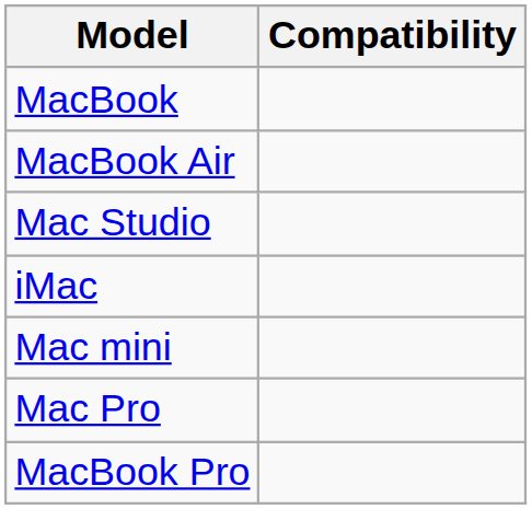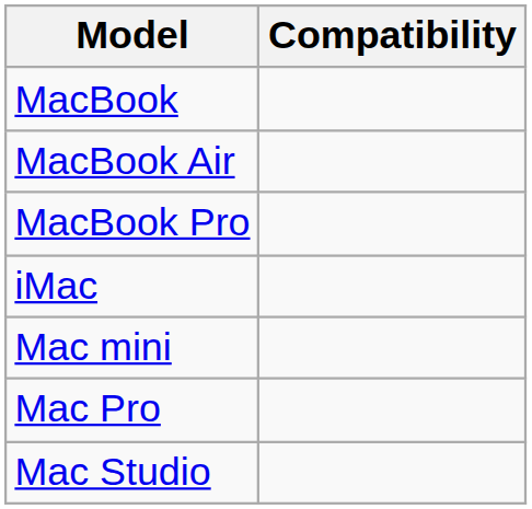rows swapped: MacBook Pro <-> Mac Studio
